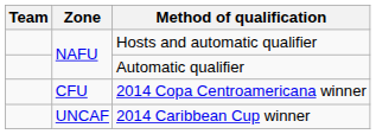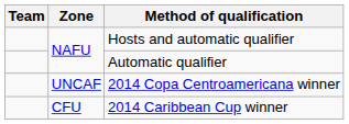2014 Copa Centroamericana winner | Zone: CFU -> UNCAF
2014 Caribbean Cup winner | Zone: UNCAF -> CFU
